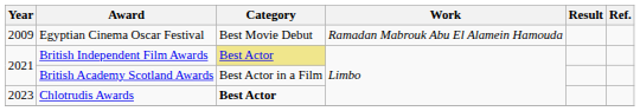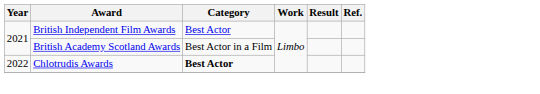- row: 2009 | Egyptian Cinema Oscar Festival | Best Movie Debut | Ramadan Mabrouk Abu El Alamein Hamouda
British Independent Film Awards | Category: khaki background -> no background
Chlotrudis Awards | Year: 2023 -> 2022
